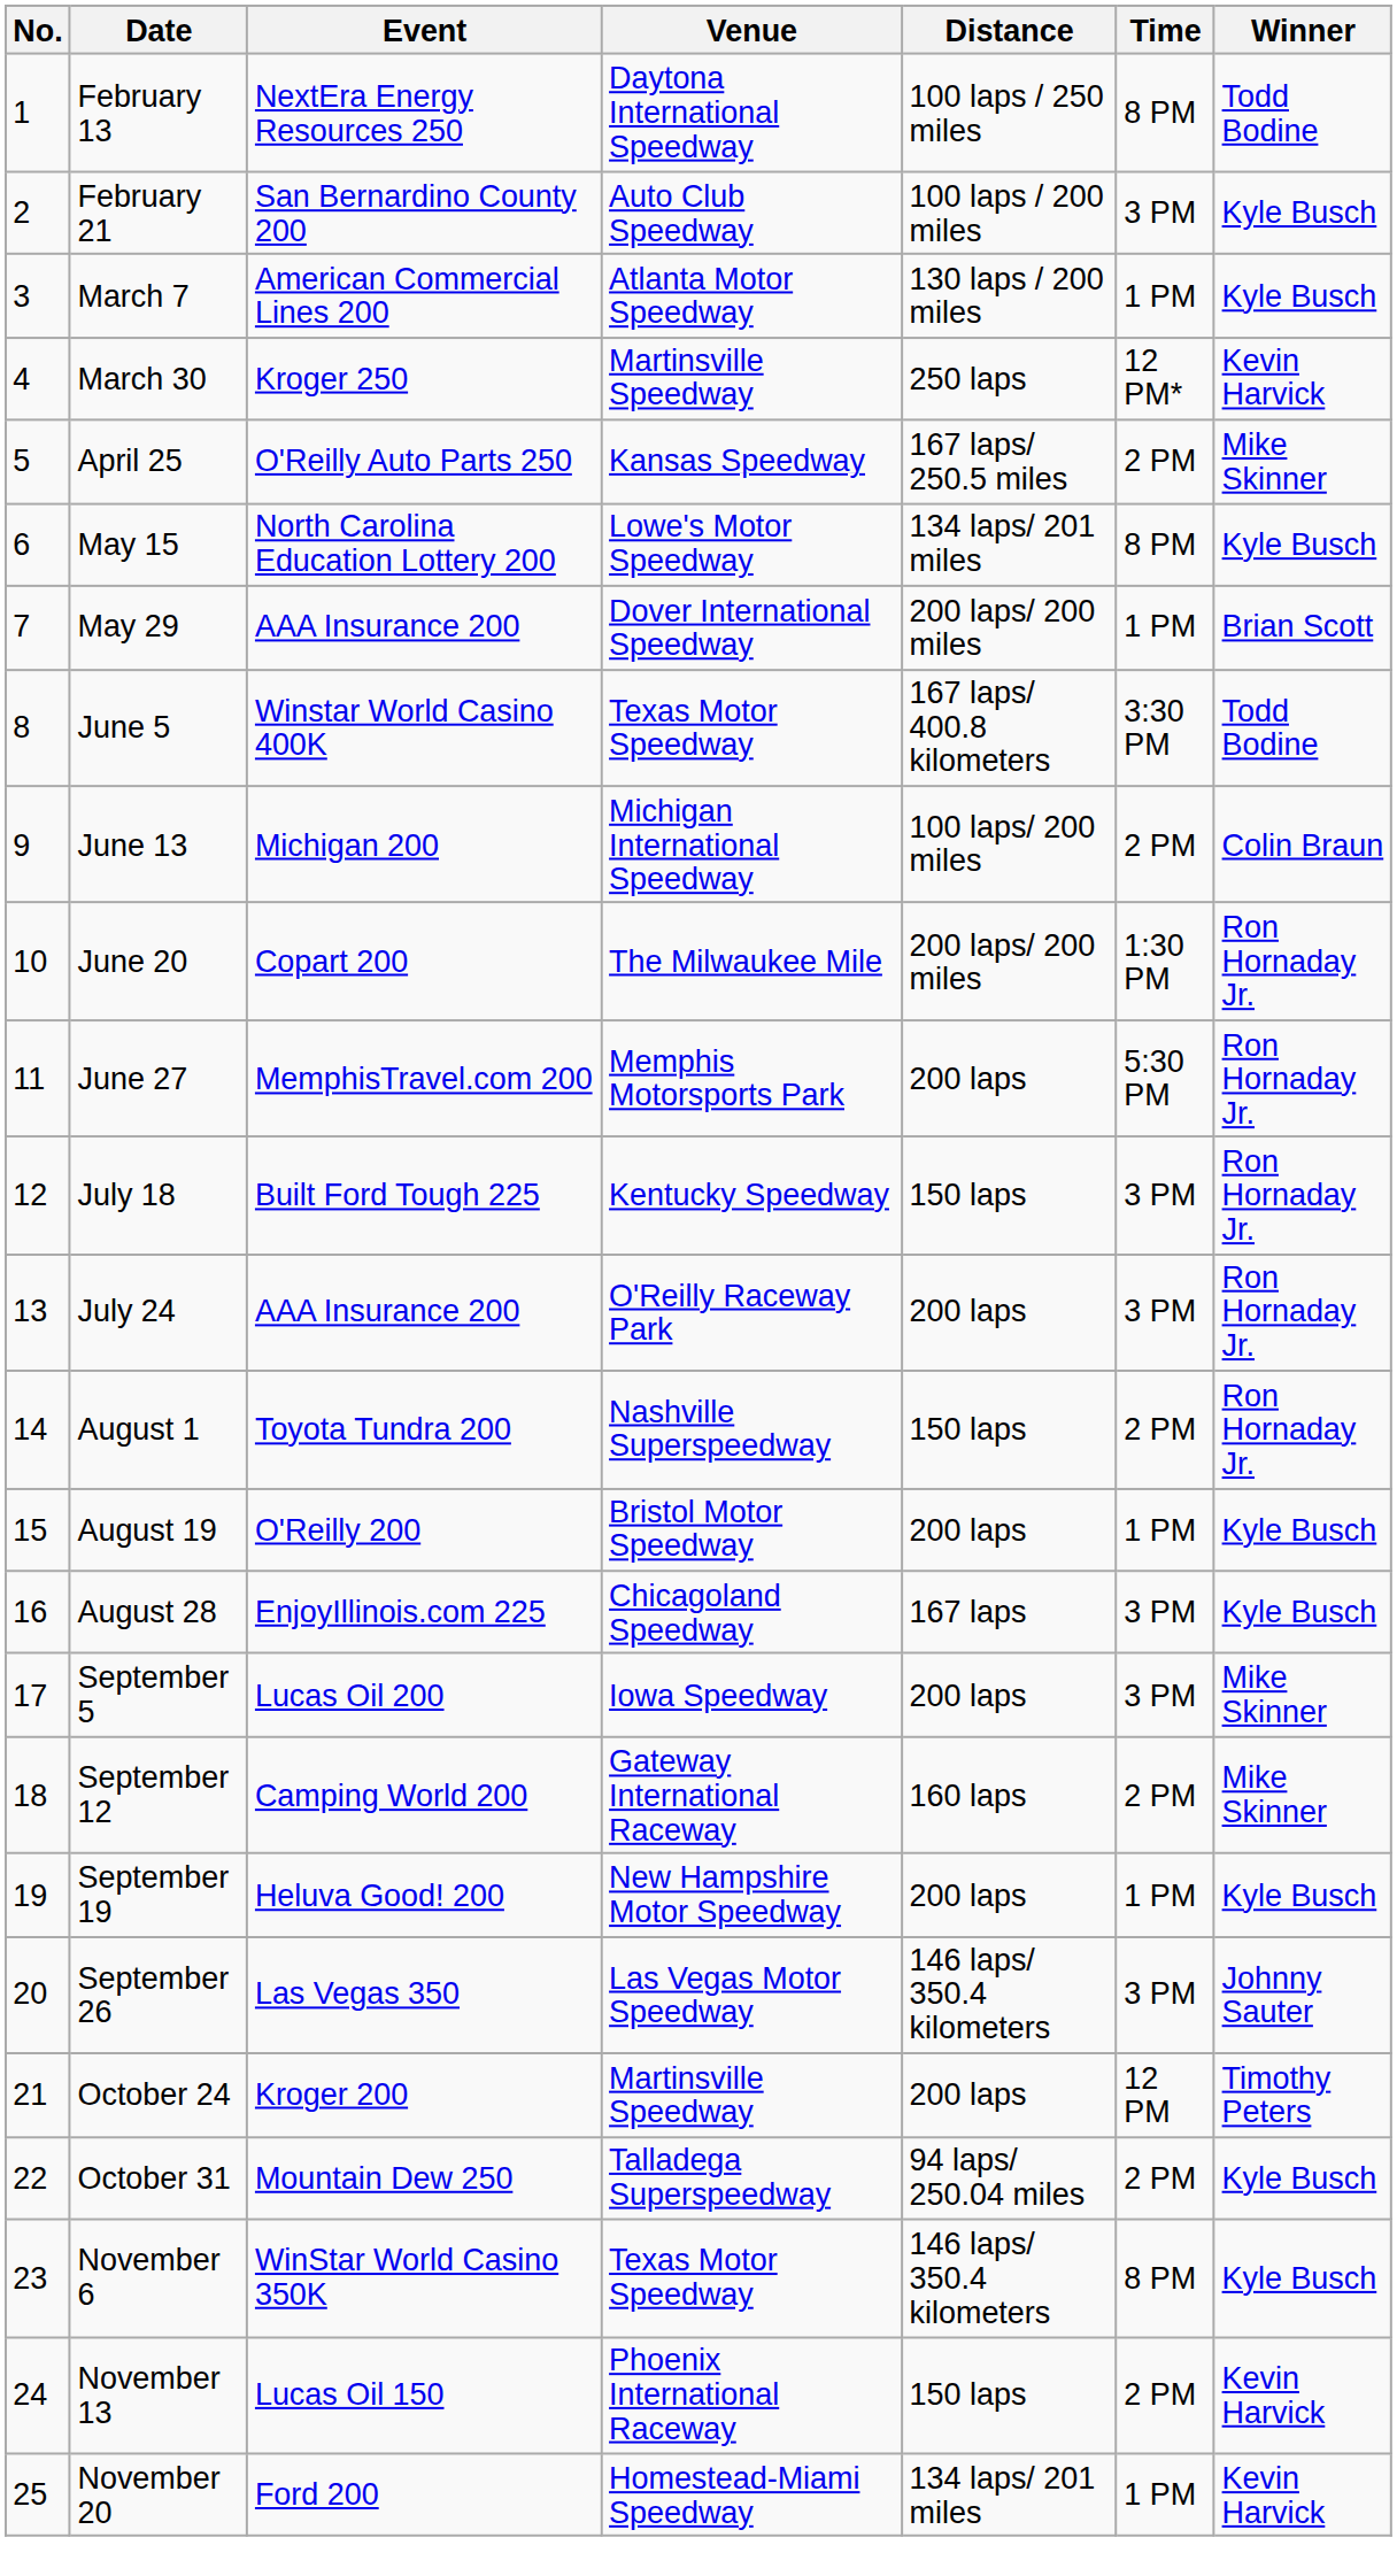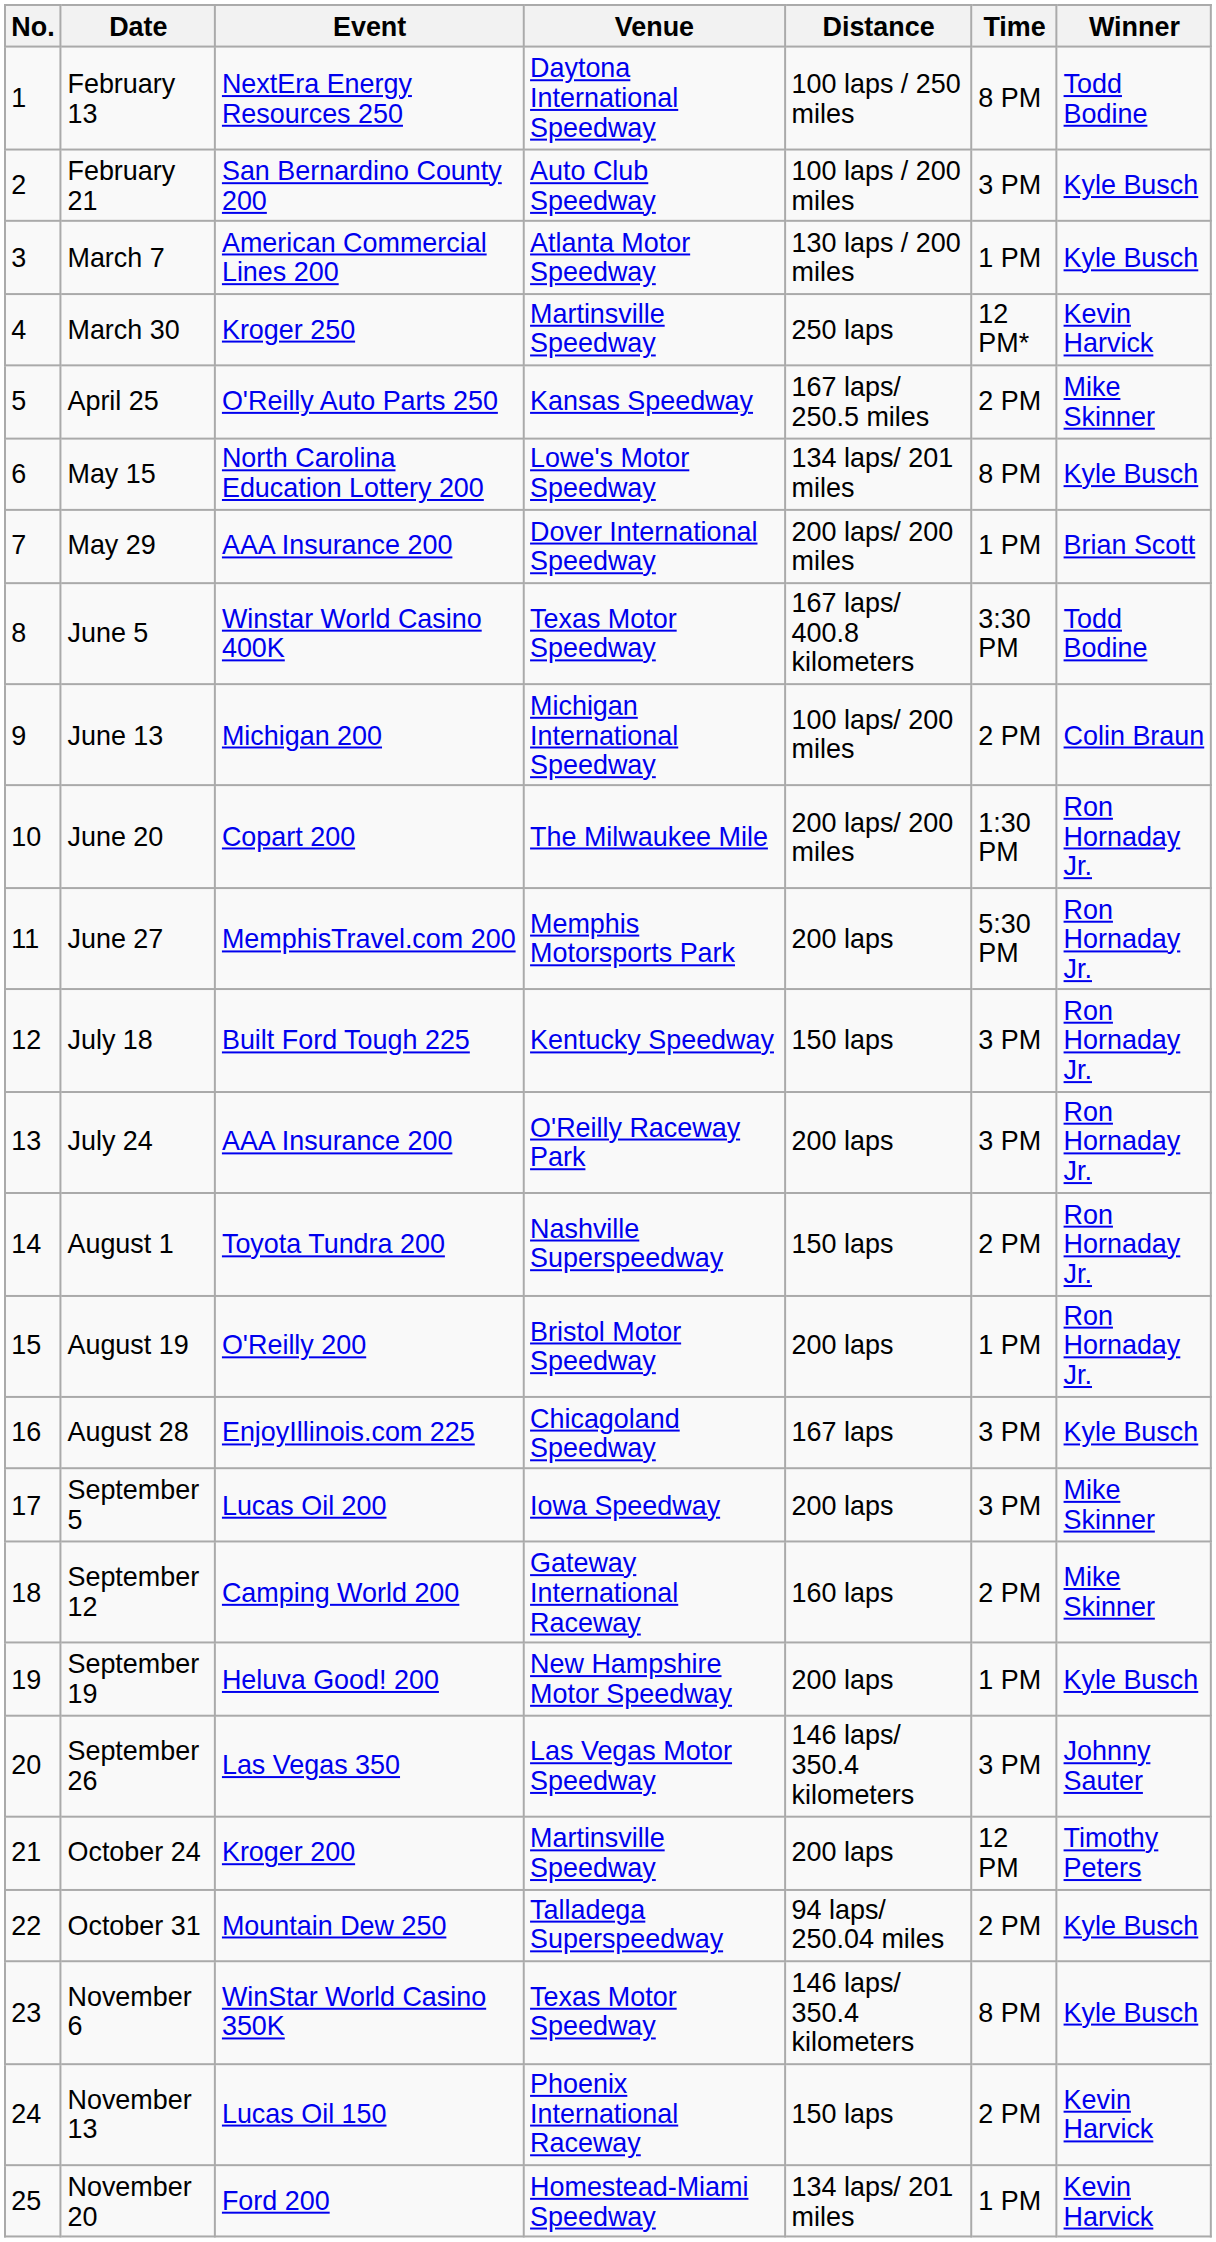August 19 | Winner: Kyle Busch -> Ron Hornaday Jr.
